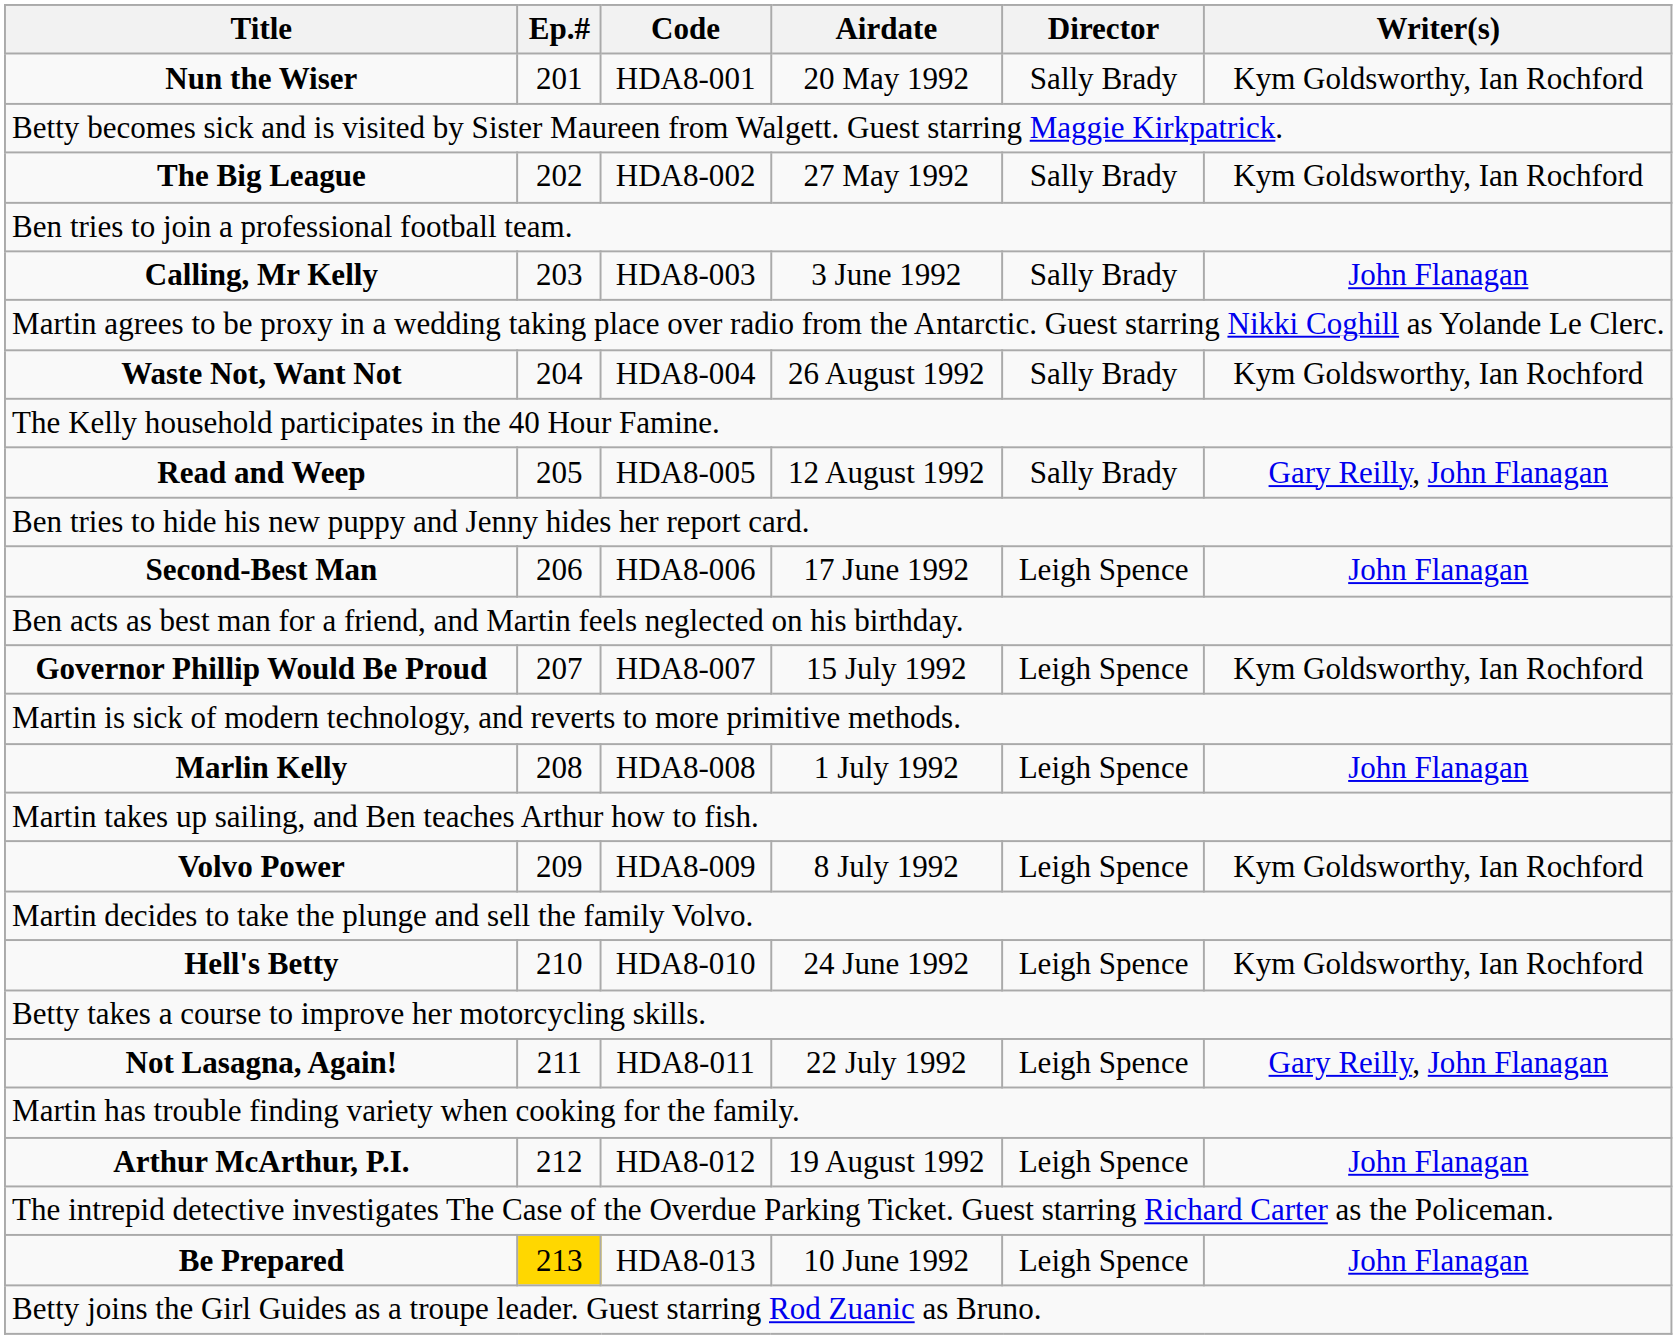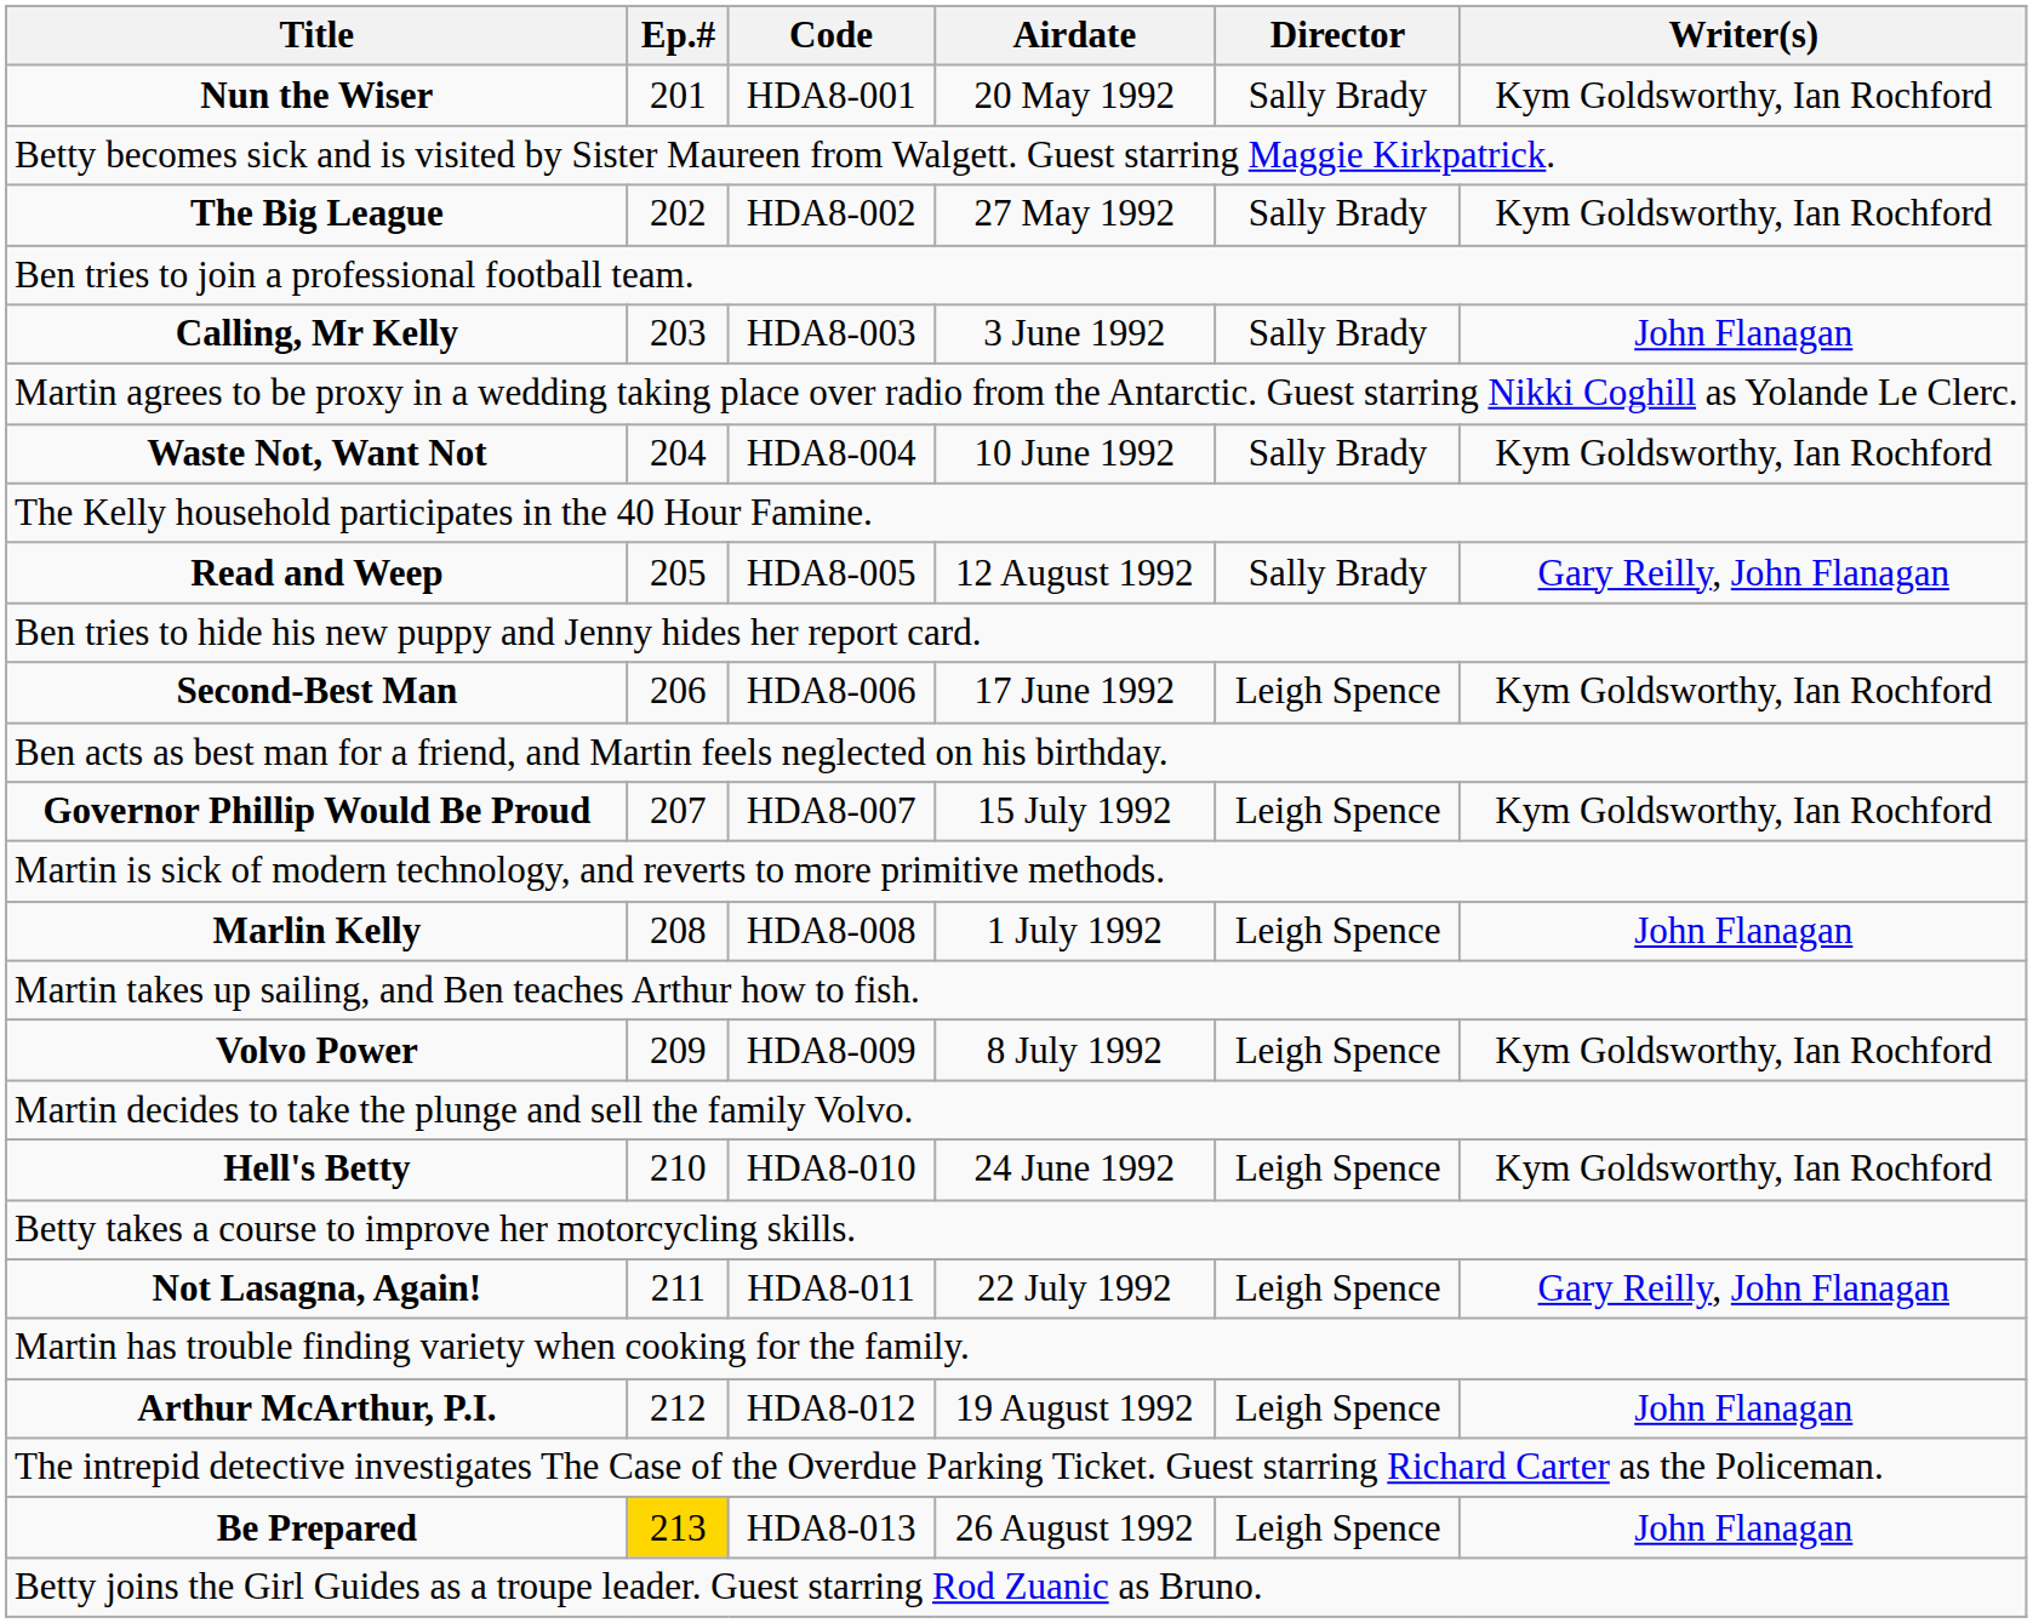Waste Not, Want Not | Airdate: 26 August 1992 -> 10 June 1992
Second-Best Man | Writer(s): John Flanagan -> Kym Goldsworthy, Ian Rochford
Be Prepared | Airdate: 10 June 1992 -> 26 August 1992
